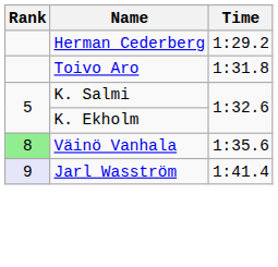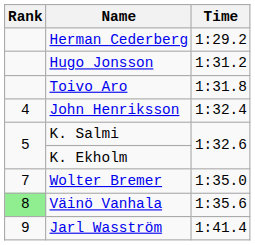+ row: Hugo Jonsson | 1:31.2
+ row: 4 | John Henriksson | 1:32.4
+ row: 7 | Wolter Bremer | 1:35.0
Jarl Wasström | Rank: lavender background -> no background
